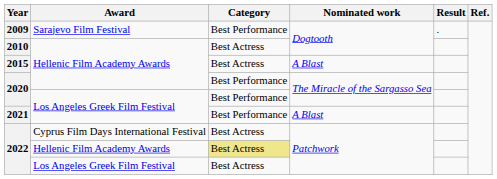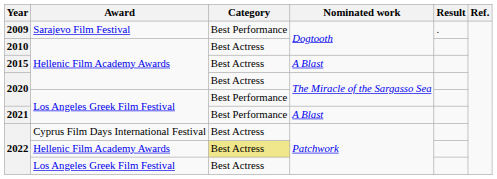2020 / Hellenic Film Academy Awards | Category: Best Performance -> Best Actress
